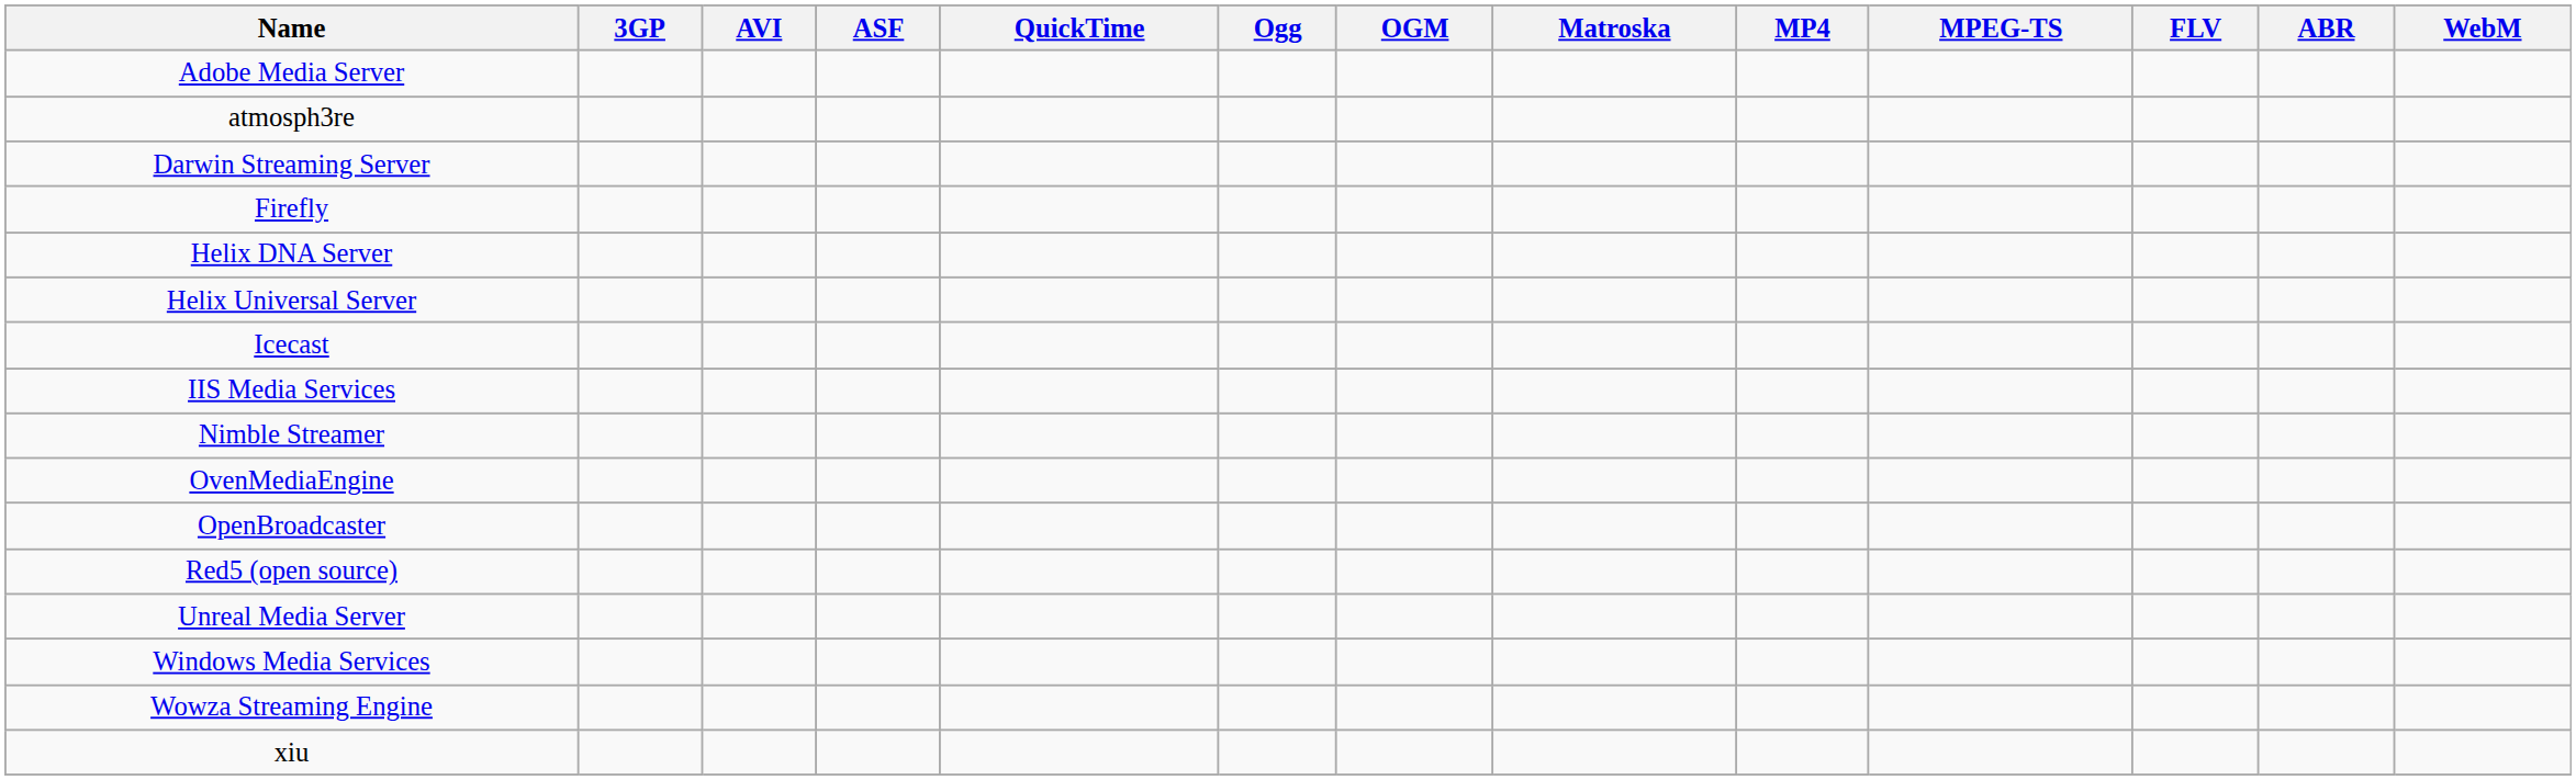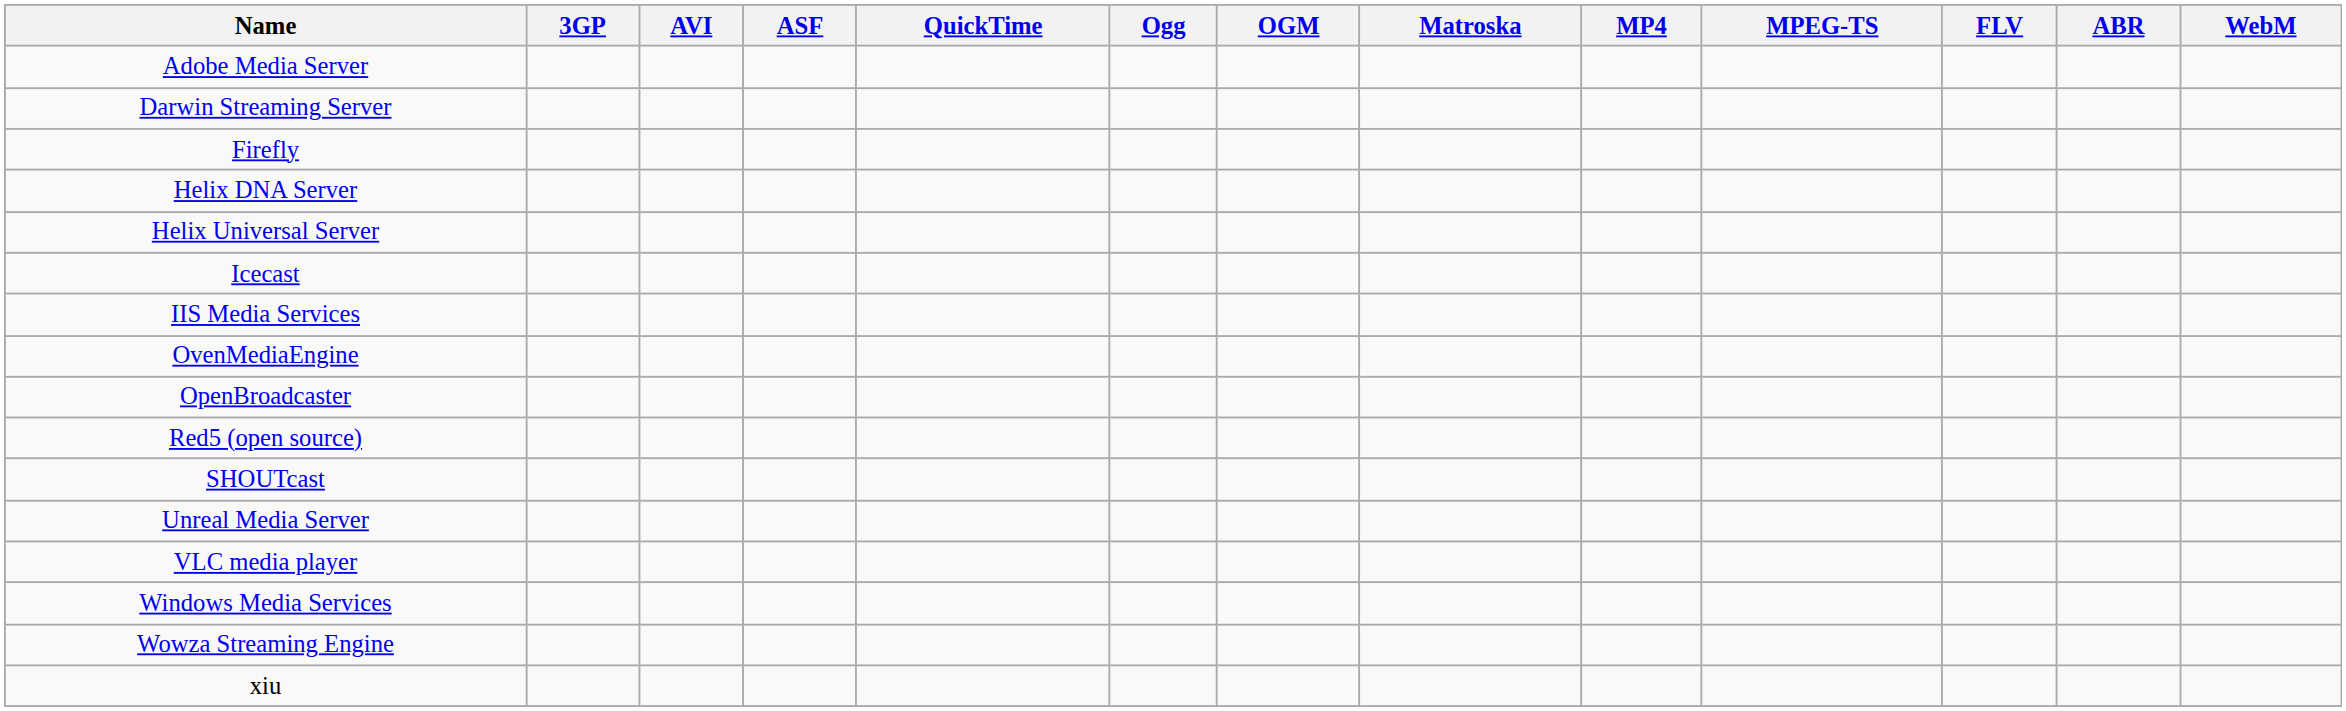- row: atmosph3re
- row: Nimble Streamer
+ row: SHOUTcast
+ row: VLC media player
